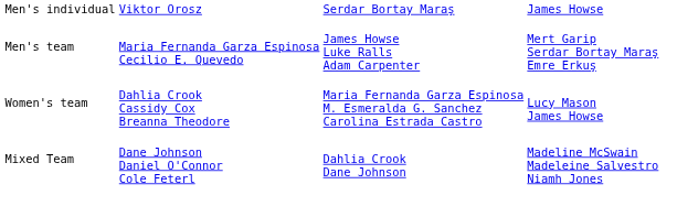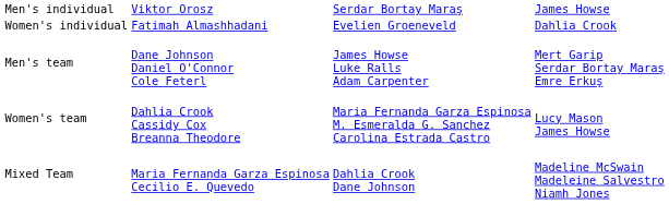+ row: Women's individual | Fatimah Almashhadani | Evelien Groeneveld | Dahlia Crook
Men's team | column 2: Maria Fernanda Garza Espinosa Cecilio E. Quevedo -> Dane Johnson Daniel O'Connor Cole Feterl
Mixed Team | column 2: Dane Johnson Daniel O'Connor Cole Feterl -> Maria Fernanda Garza Espinosa Cecilio E. Quevedo
